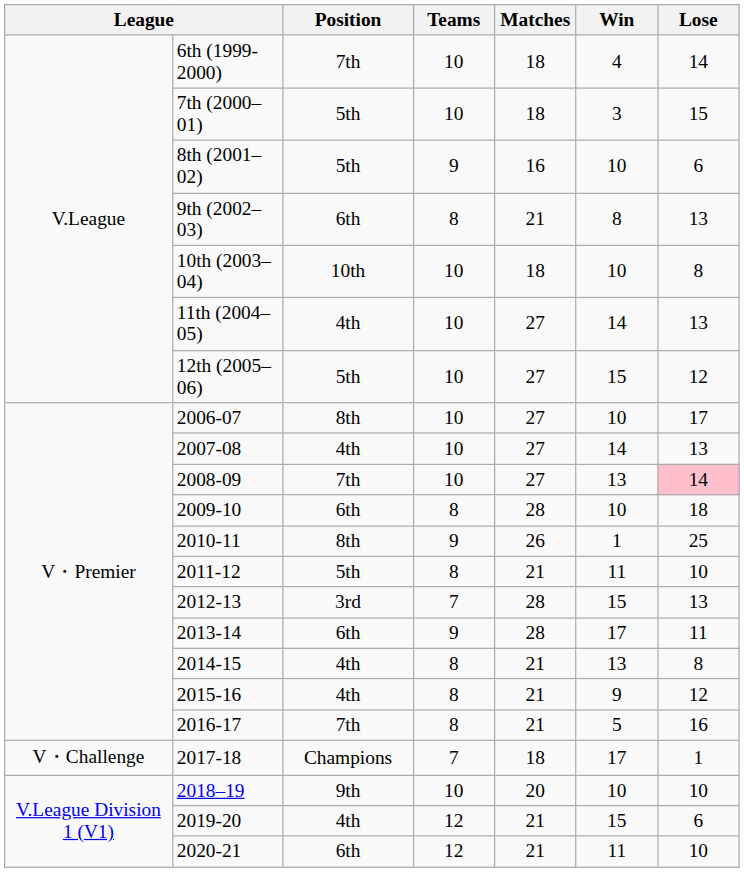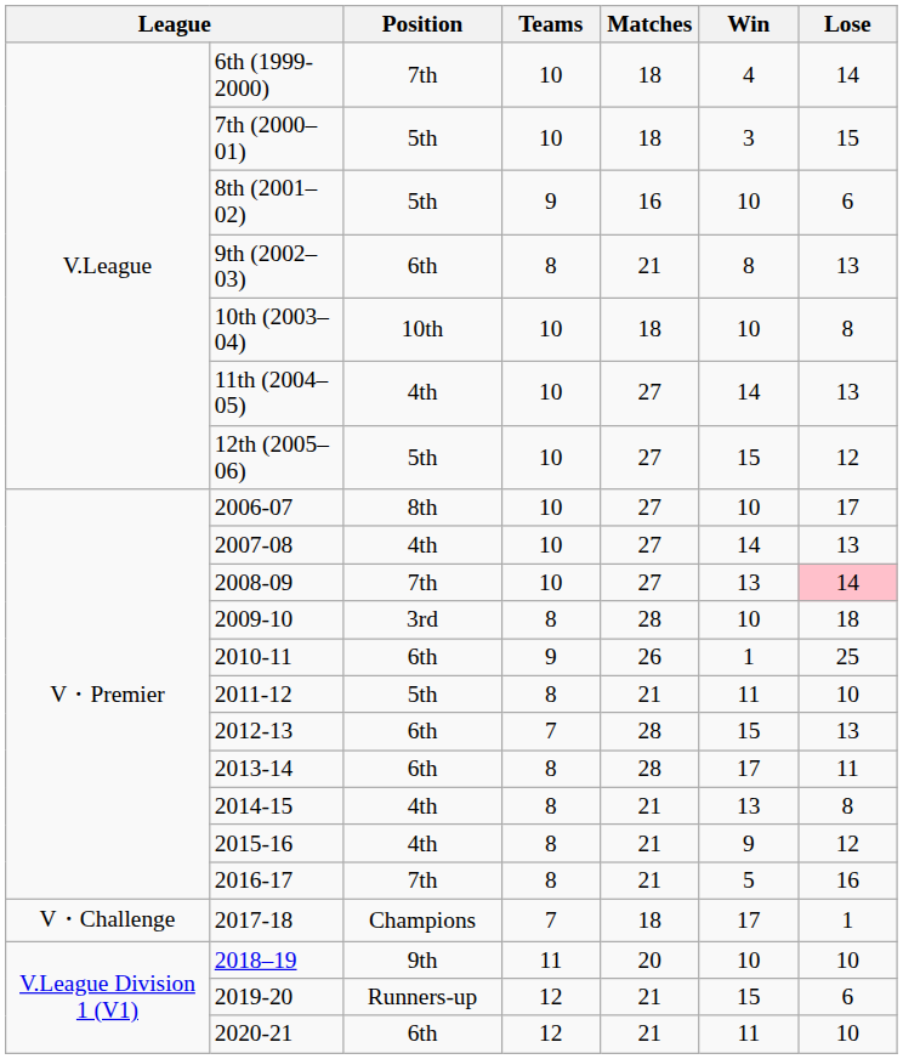2009-10 | Position: 6th -> 3rd
2010-11 | Position: 8th -> 6th
2012-13 | Position: 3rd -> 6th
2013-14 | Teams: 9 -> 8
2018–19 | Teams: 10 -> 11
2019-20 | Position: 4th -> Runners-up
